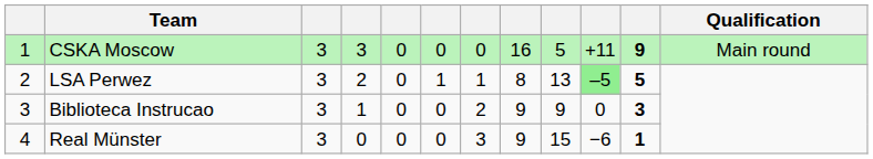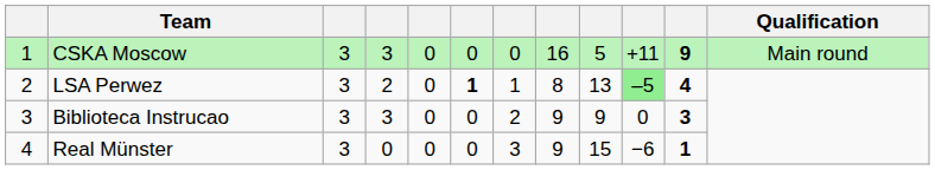LSA Perwez | column 6: normal -> bold
LSA Perwez | column 11: 5 -> 4
Biblioteca Instrucao | column 4: 1 -> 3
